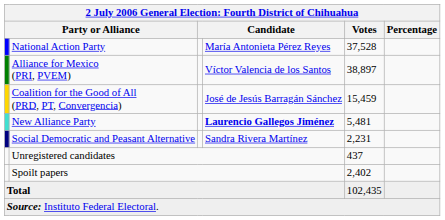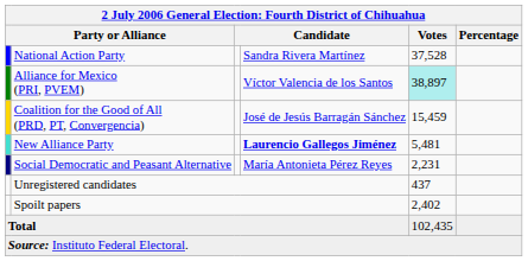National Action Party | column 4: María Antonieta Pérez Reyes -> Sandra Rivera Martínez
Alliance for Mexico (PRI, PVEM) | Votes: no background -> paleturquoise background
Social Democratic and Peasant Alternative | column 4: Sandra Rivera Martínez -> María Antonieta Pérez Reyes
